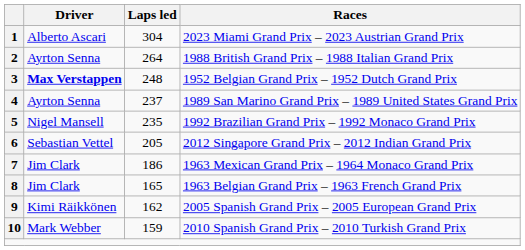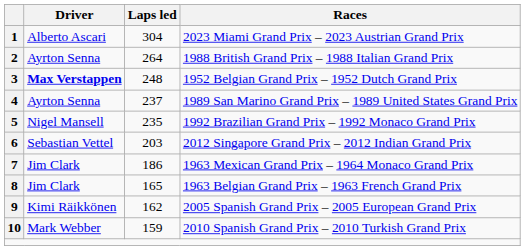6 | Laps led: 205 -> 203
